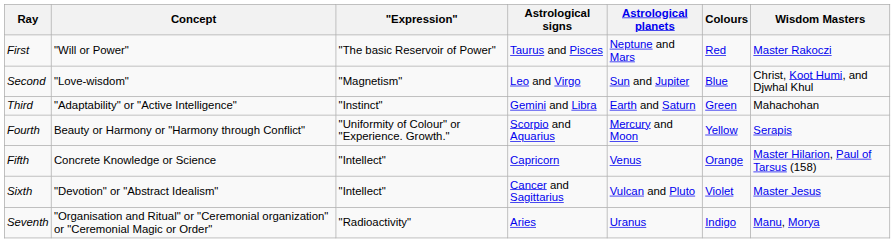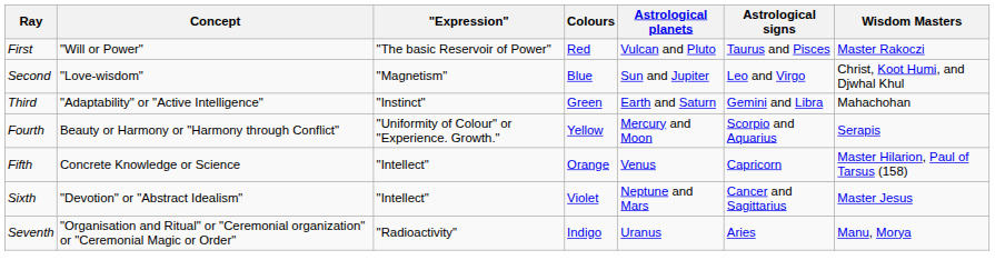columns swapped: Colours <-> Astrological signs
First | Astrological planets: Neptune and Mars -> Vulcan and Pluto
Sixth | Astrological planets: Vulcan and Pluto -> Neptune and Mars
